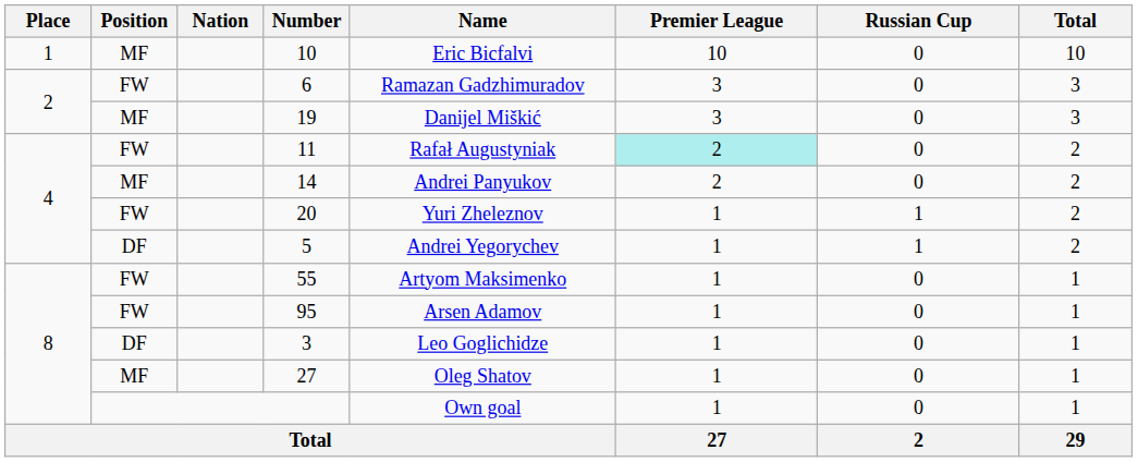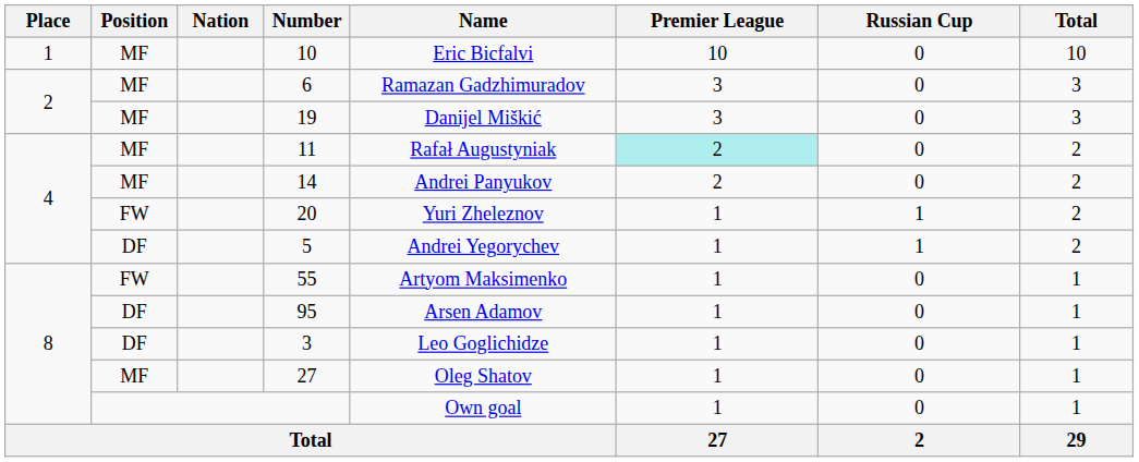6 | Position: FW -> MF
11 | Position: FW -> MF
95 | Position: FW -> DF
